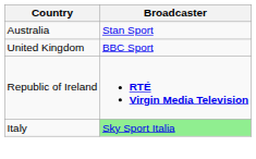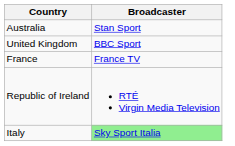+ row: France | France TV
Republic of Ireland | Broadcaster: bold -> normal
